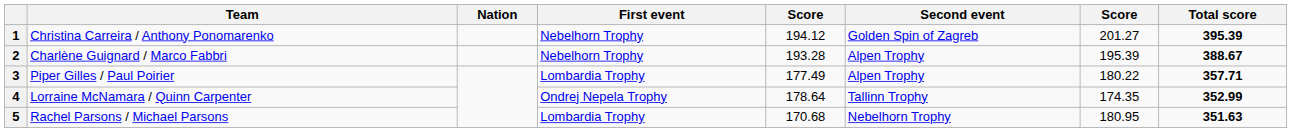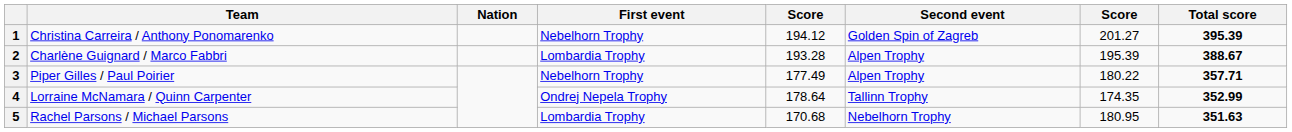2 | First event: Nebelhorn Trophy -> Lombardia Trophy
3 | First event: Lombardia Trophy -> Nebelhorn Trophy
